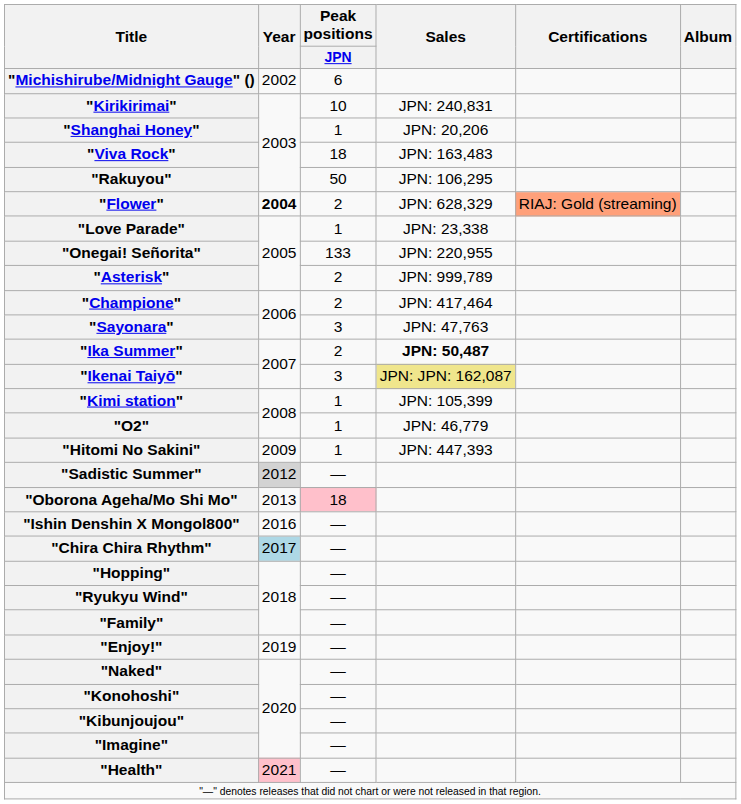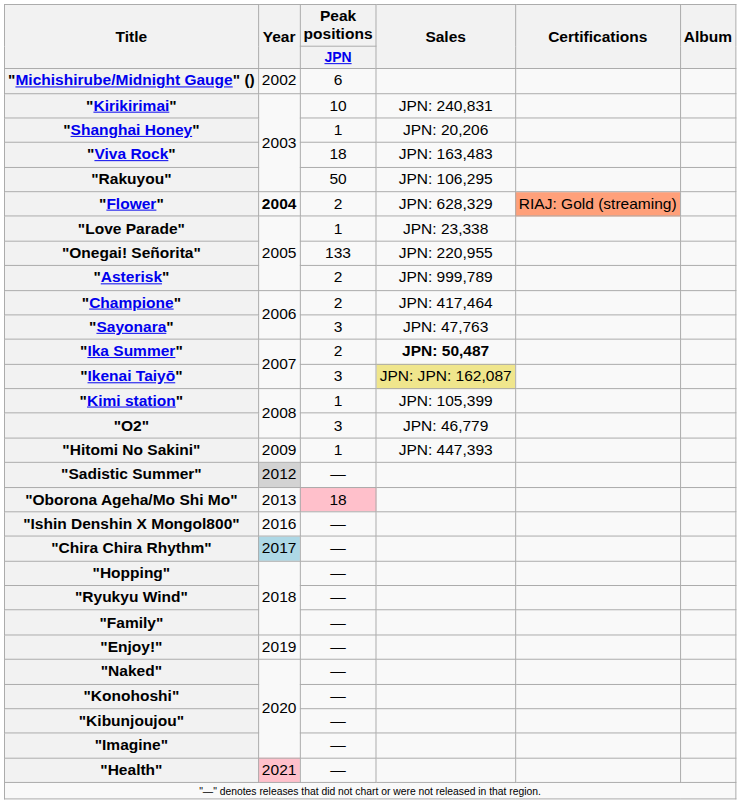"O2" | Peak positions / JPN: 1 -> 3
